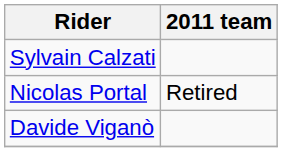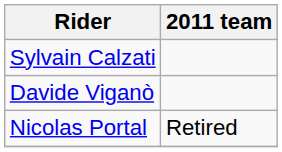rows swapped: Nicolas Portal <-> Davide Viganò
